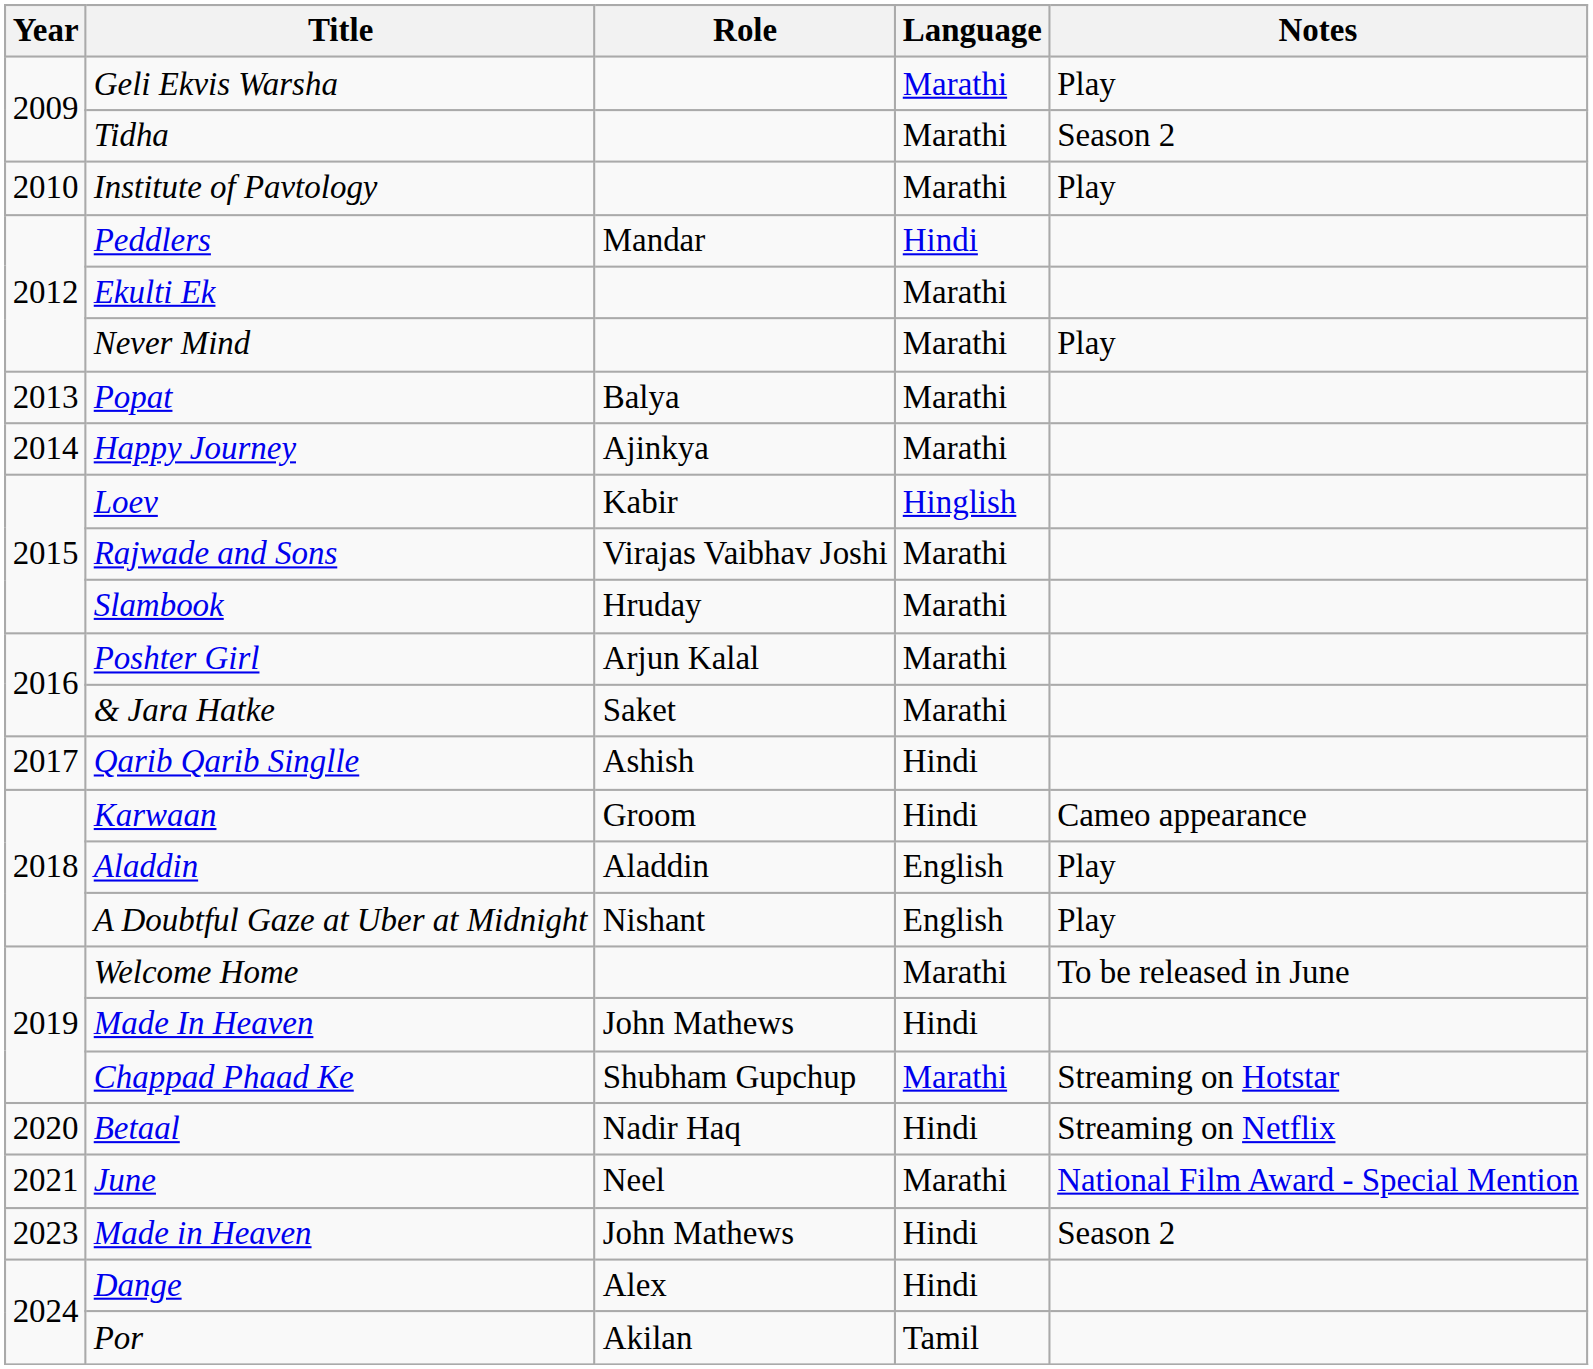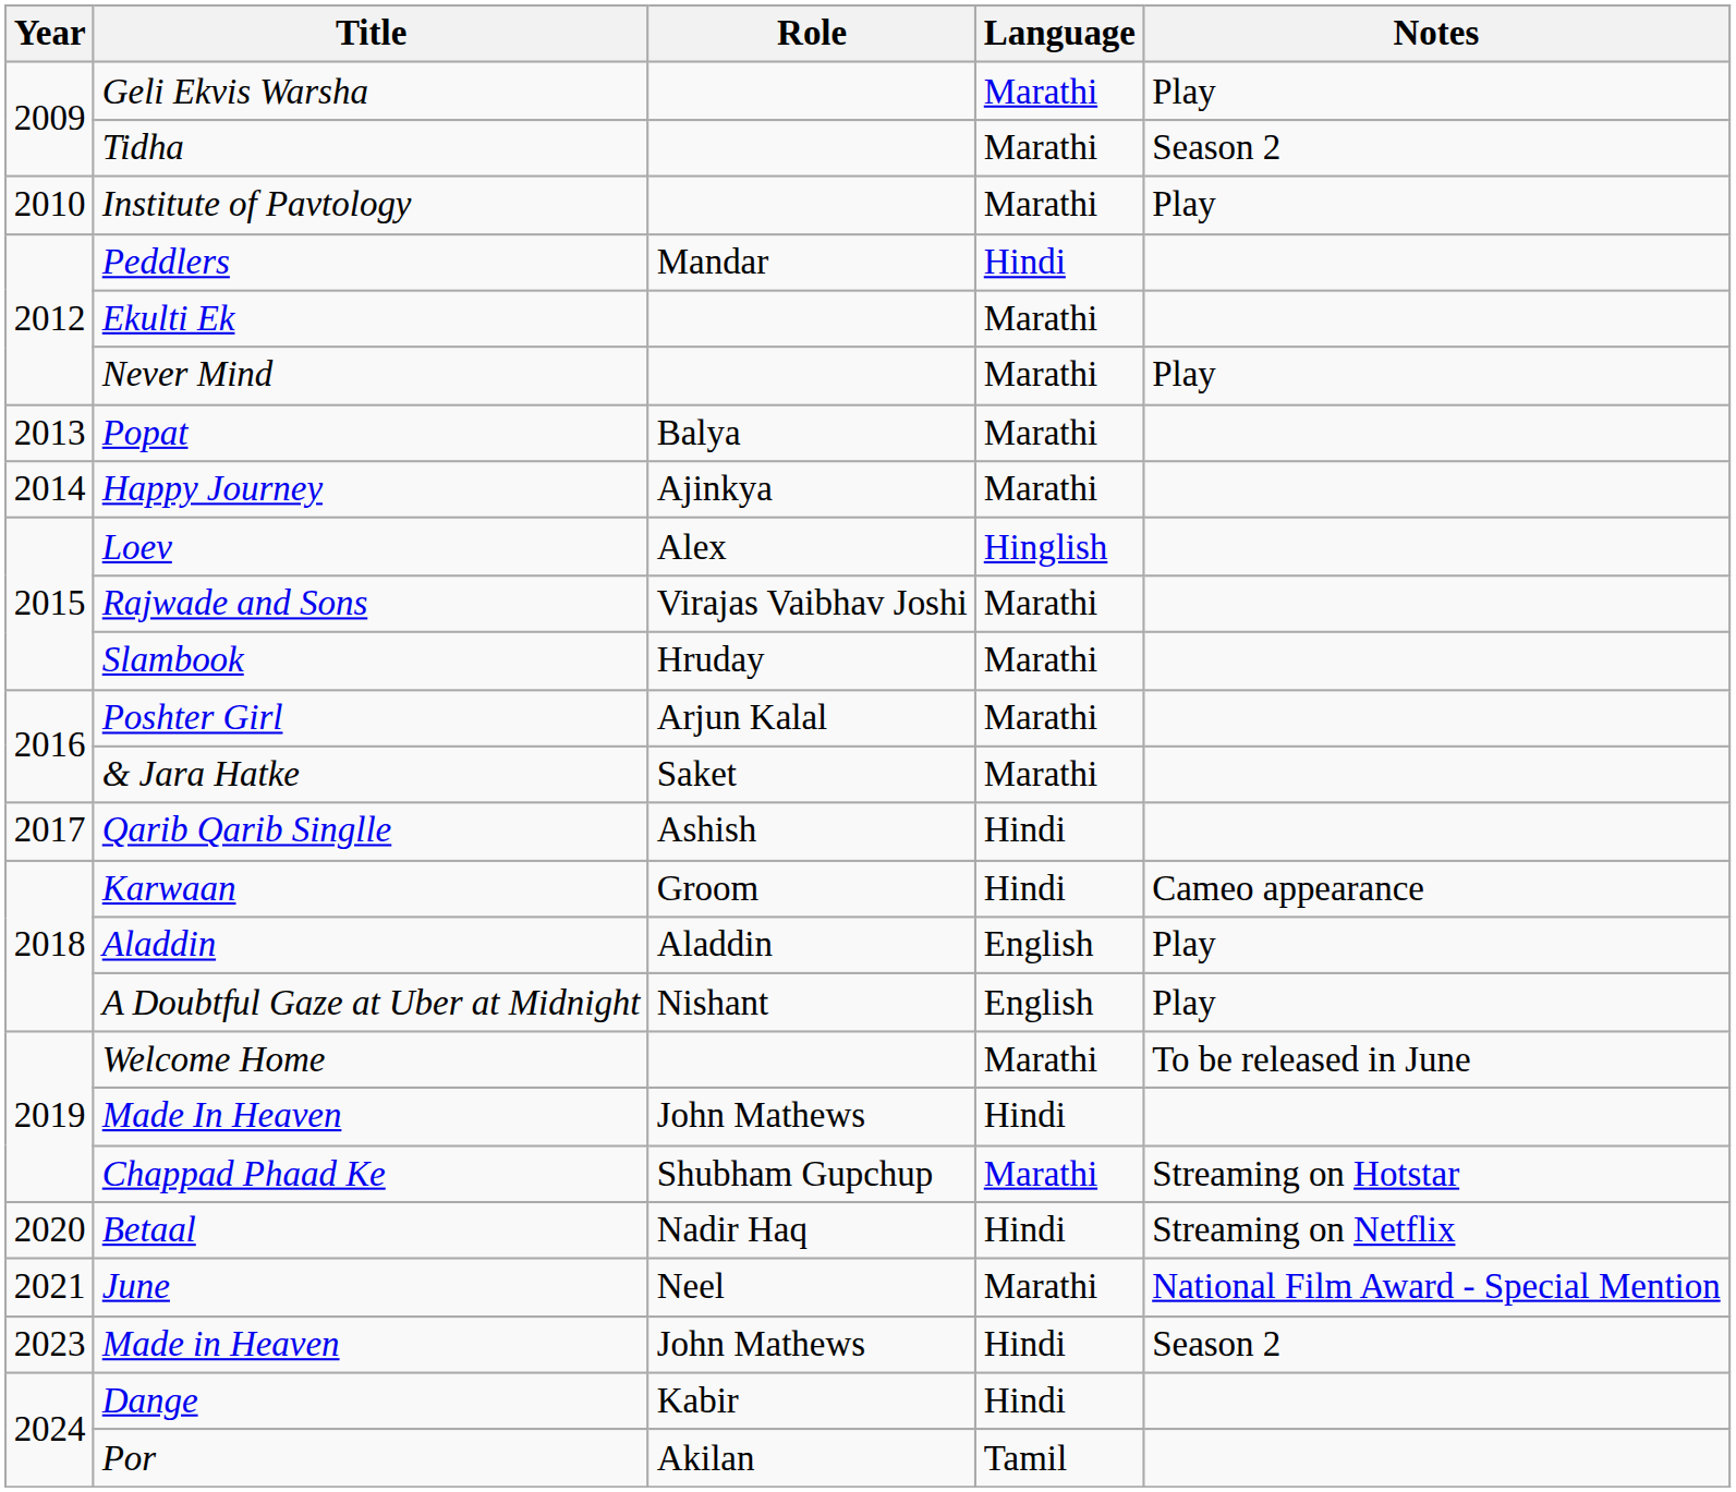Loev | Role: Kabir -> Alex
Dange | Role: Alex -> Kabir
